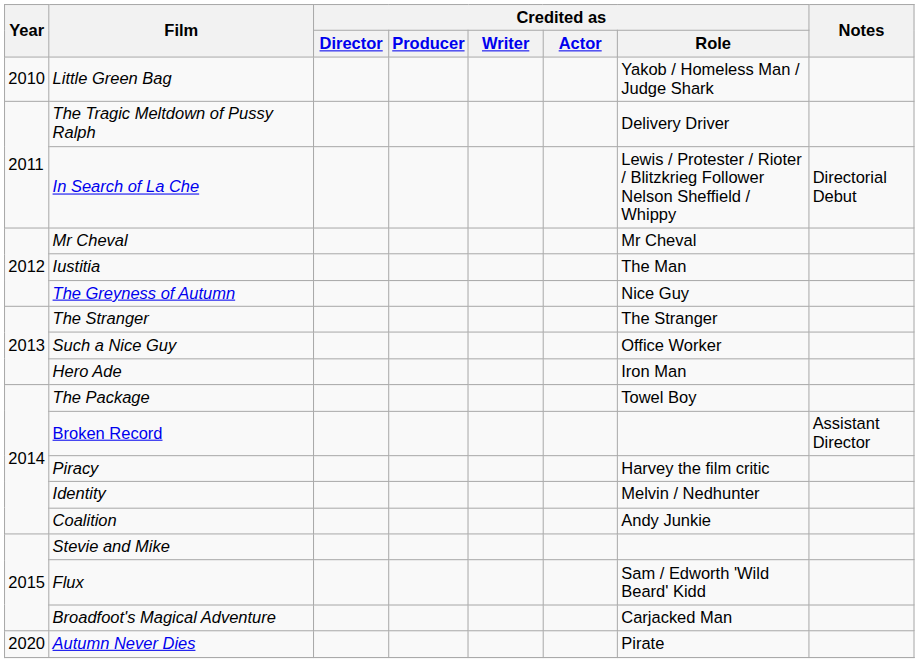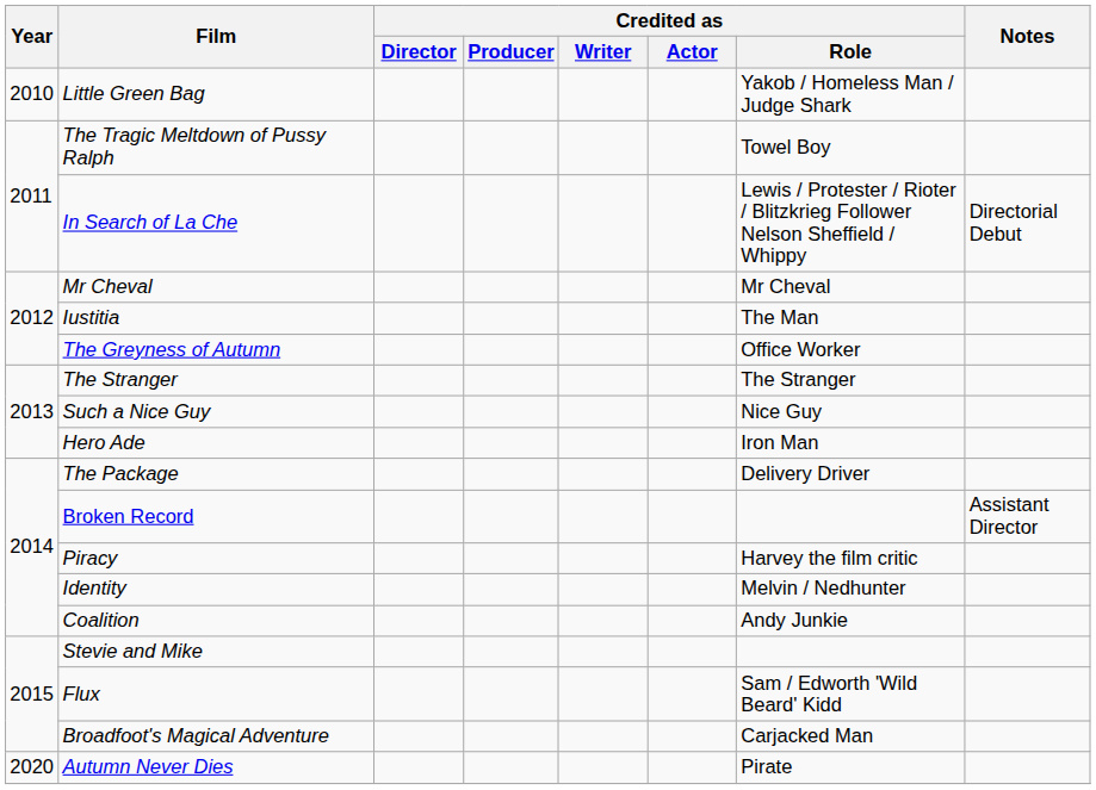The Tragic Meltdown of Pussy Ralph | Credited as / Role: Delivery Driver -> Towel Boy
The Greyness of Autumn | Credited as / Role: Nice Guy -> Office Worker
Such a Nice Guy | Credited as / Role: Office Worker -> Nice Guy
The Package | Credited as / Role: Towel Boy -> Delivery Driver
